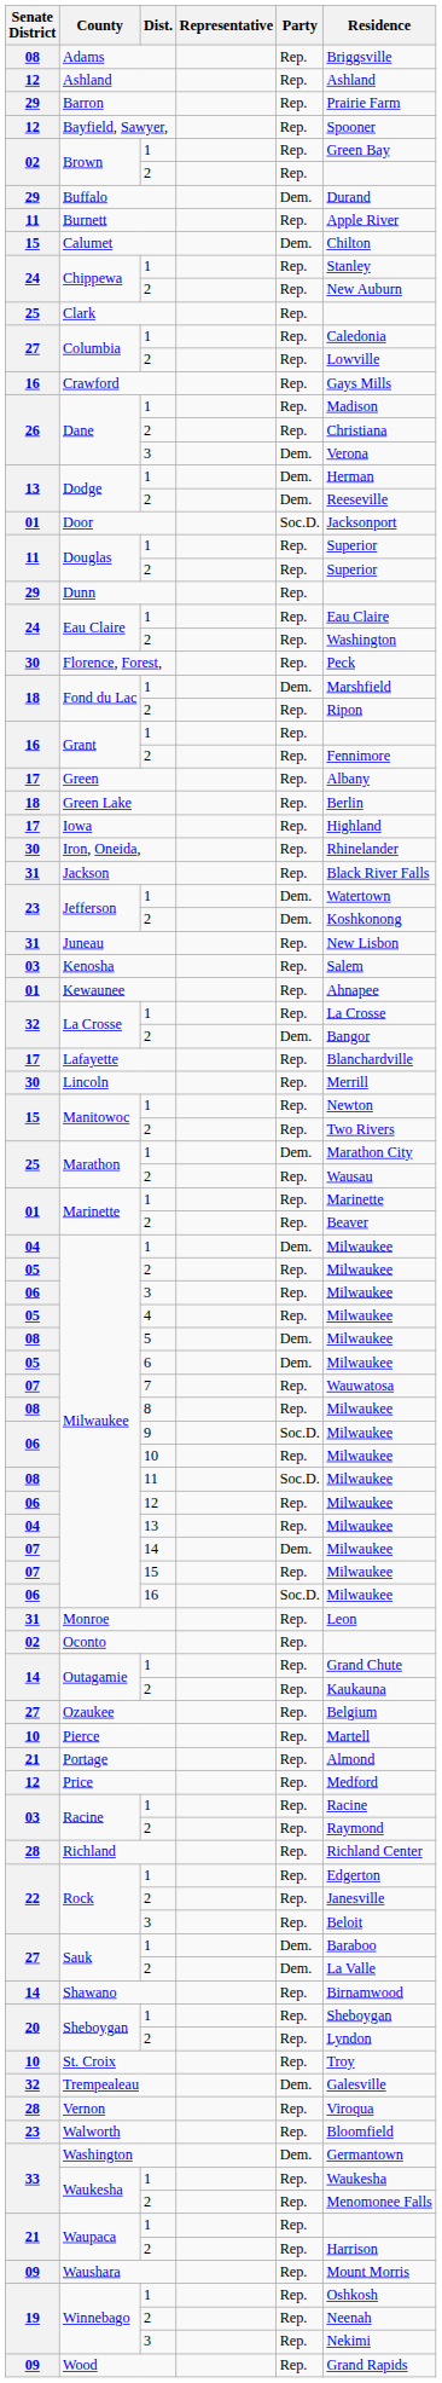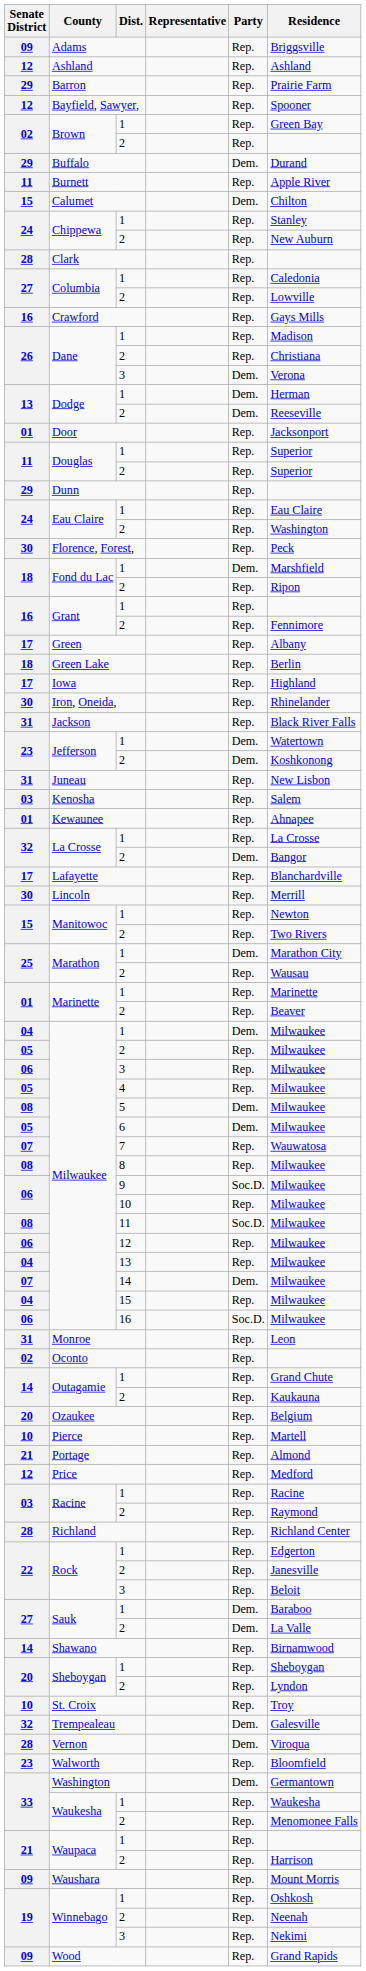Adams | Senate District: 08 -> 09
Clark | Senate District: 25 -> 28
Door | Party: Soc.D. -> Rep.
Milwaukee / 15 | Senate District: 07 -> 04
Ozaukee | Senate District: 27 -> 20
Vernon | Party: Rep. -> Dem.
